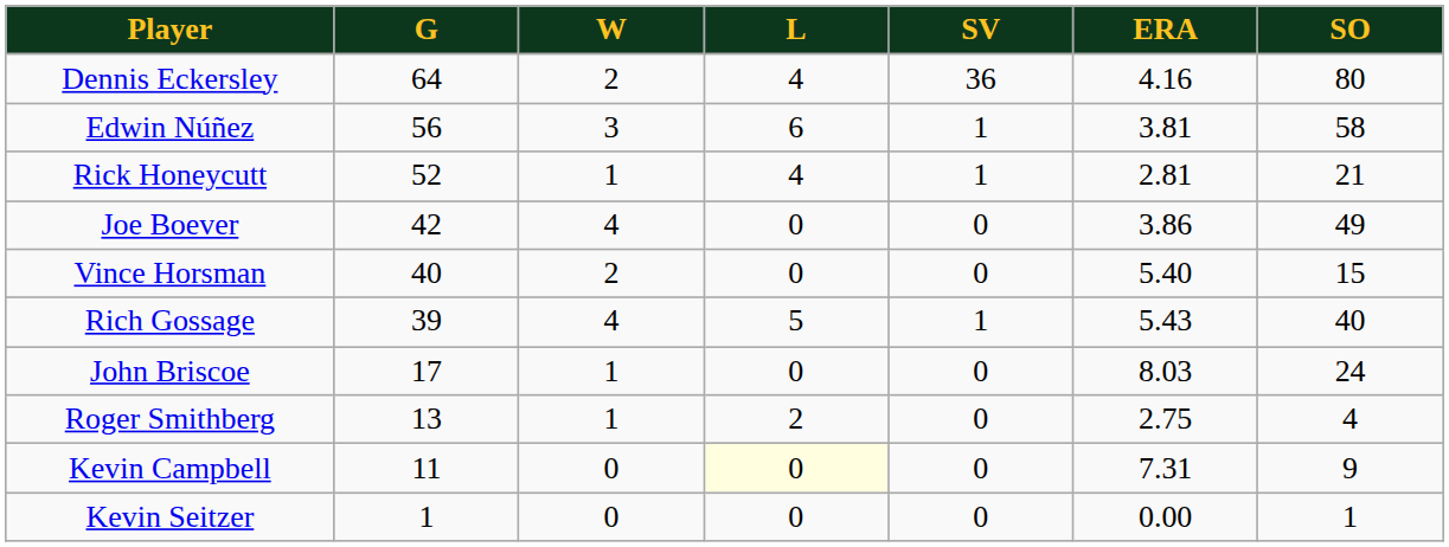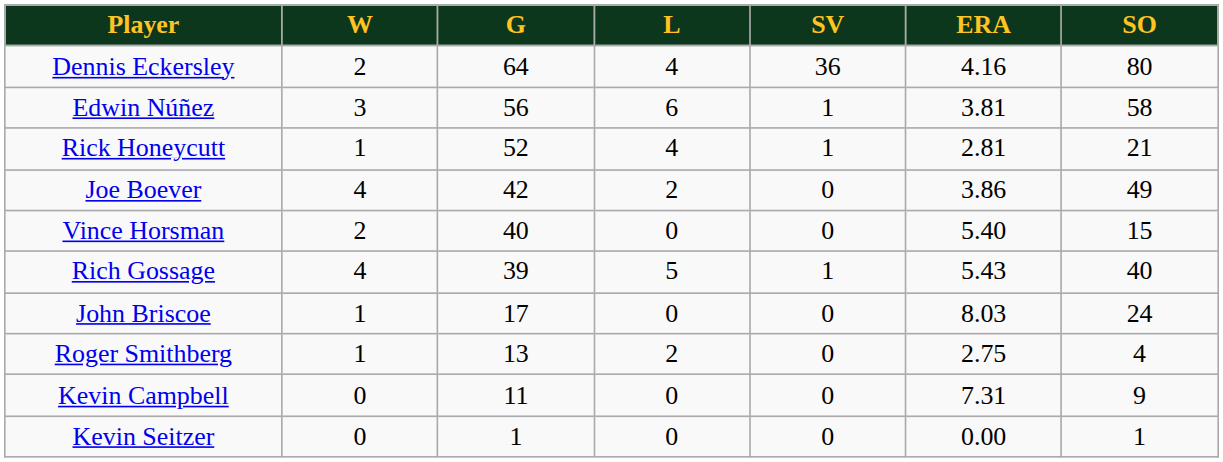columns swapped: G <-> W
Joe Boever | L: 0 -> 2
Kevin Campbell | L: lightyellow background -> no background
